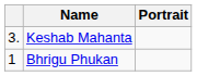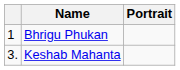rows swapped: Bhrigu Phukan <-> Keshab Mahanta
